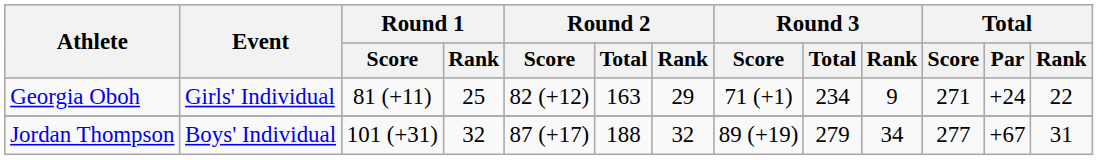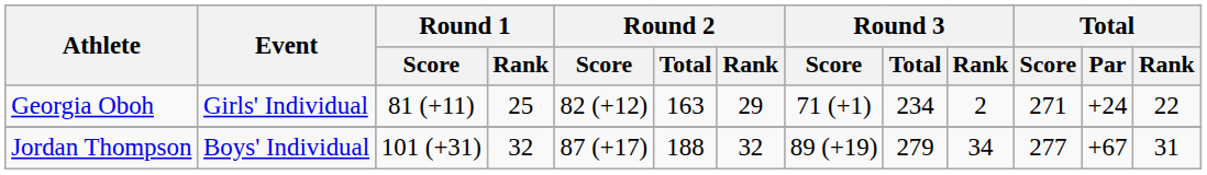Georgia Oboh | Round 3 / Rank: 9 -> 2
